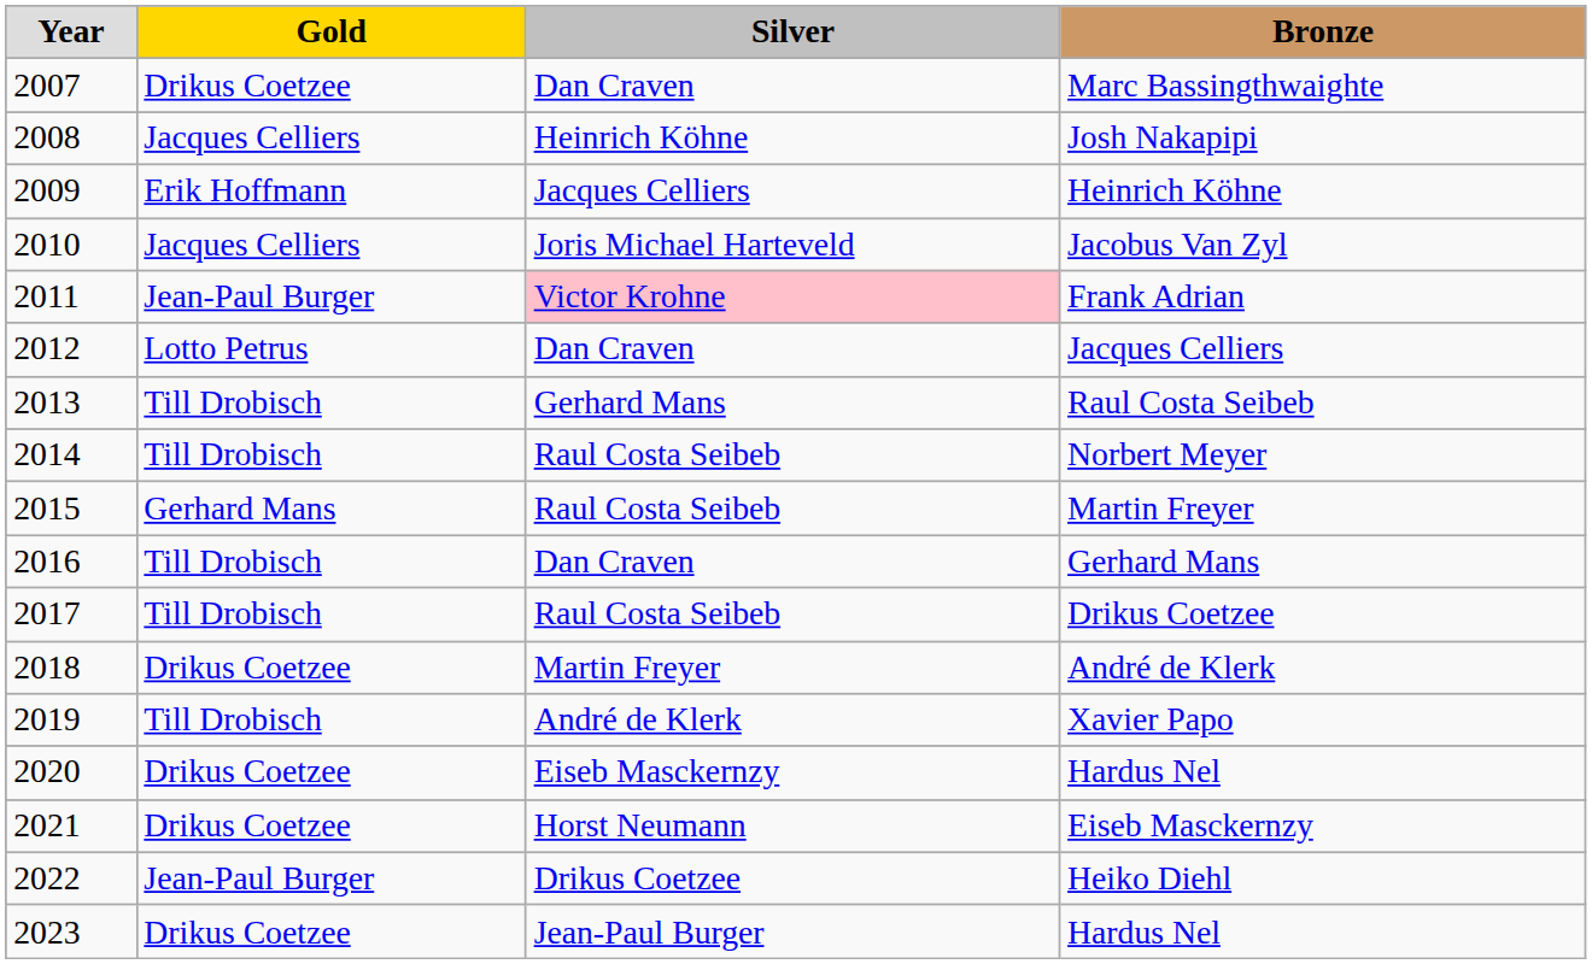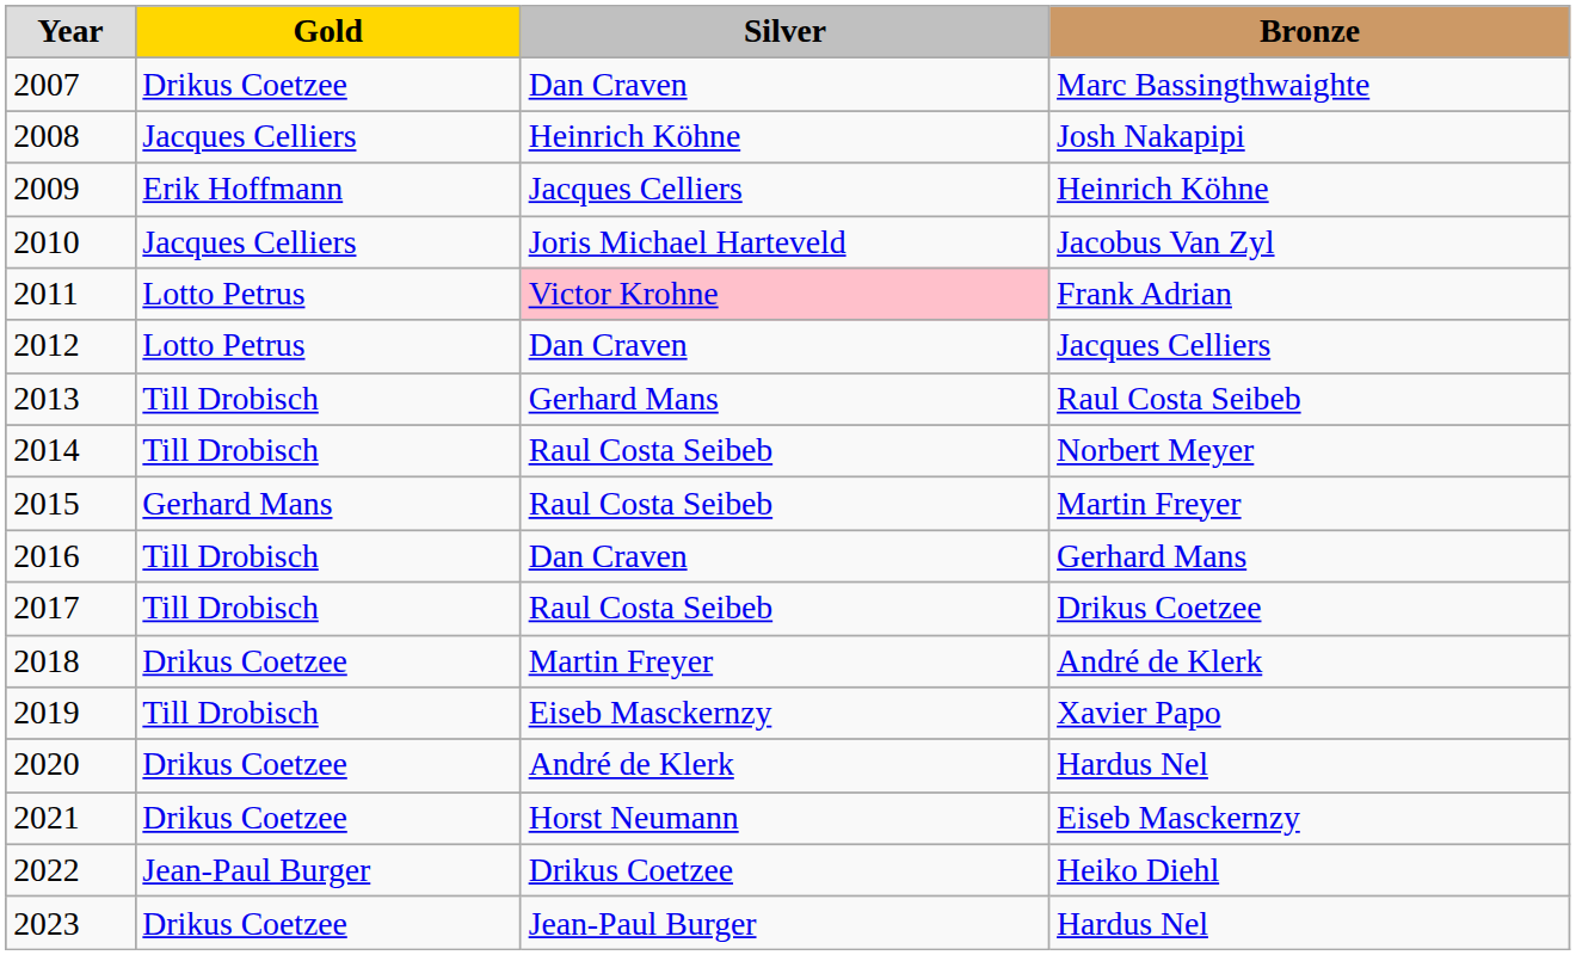Frank Adrian | Gold: Jean-Paul Burger -> Lotto Petrus
Xavier Papo | Silver: André de Klerk -> Eiseb Masckernzy
2020 / Hardus Nel | Silver: Eiseb Masckernzy -> André de Klerk
